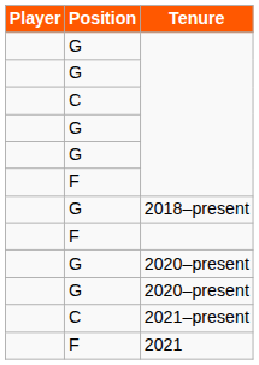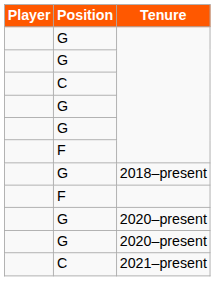- row: F | 2021
